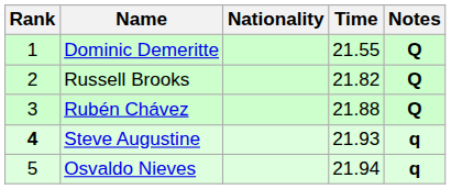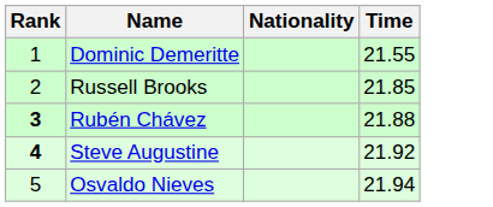- column: Notes | Q | Q | Q | q | q
Russell Brooks | Time: 21.82 -> 21.85
Rubén Chávez | Rank: normal -> bold
Steve Augustine | Time: 21.93 -> 21.92
